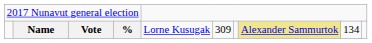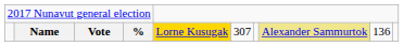Name | column 5: no background -> gold background
Name | column 6: 309 -> 307
Name | column 9: 134 -> 136
